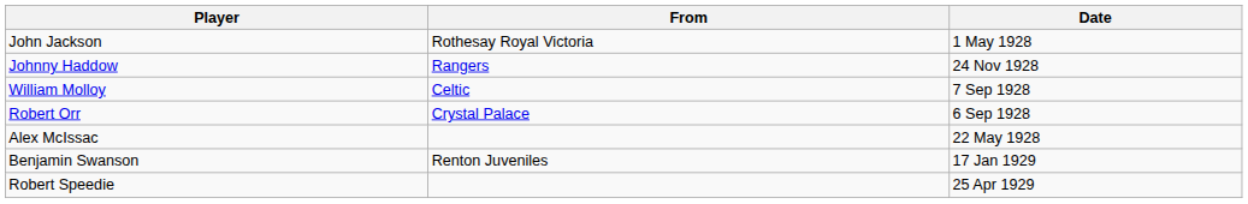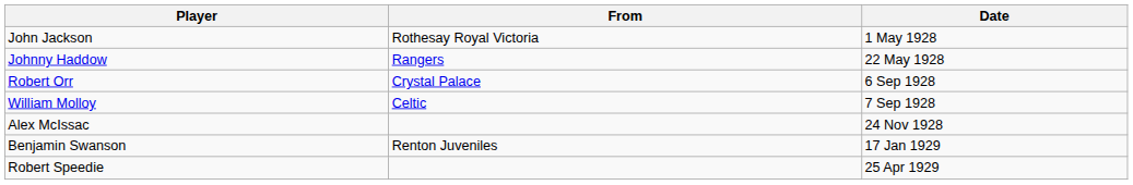Johnny Haddow | Date: 24 Nov 1928 -> 22 May 1928
rows swapped: Robert Orr <-> William Molloy
Alex McIssac | Date: 22 May 1928 -> 24 Nov 1928
